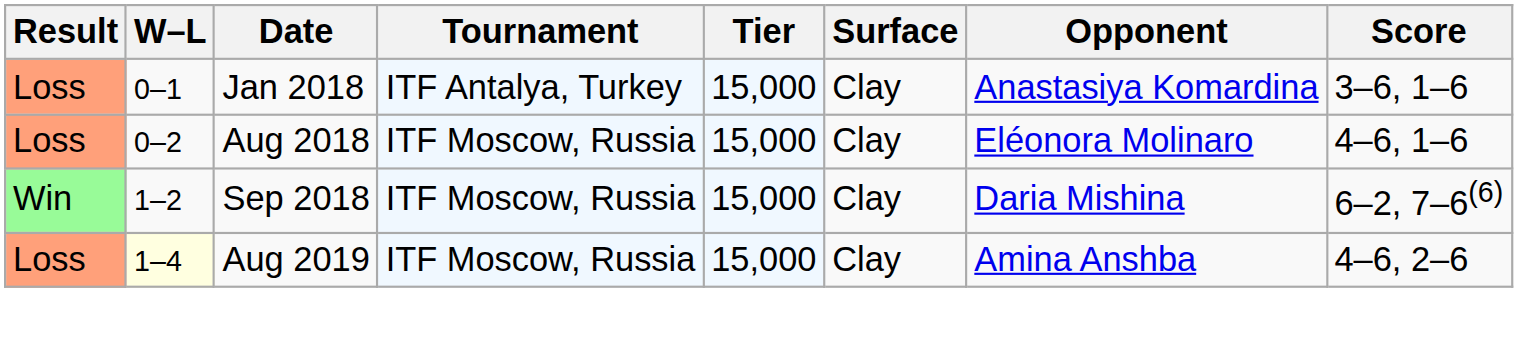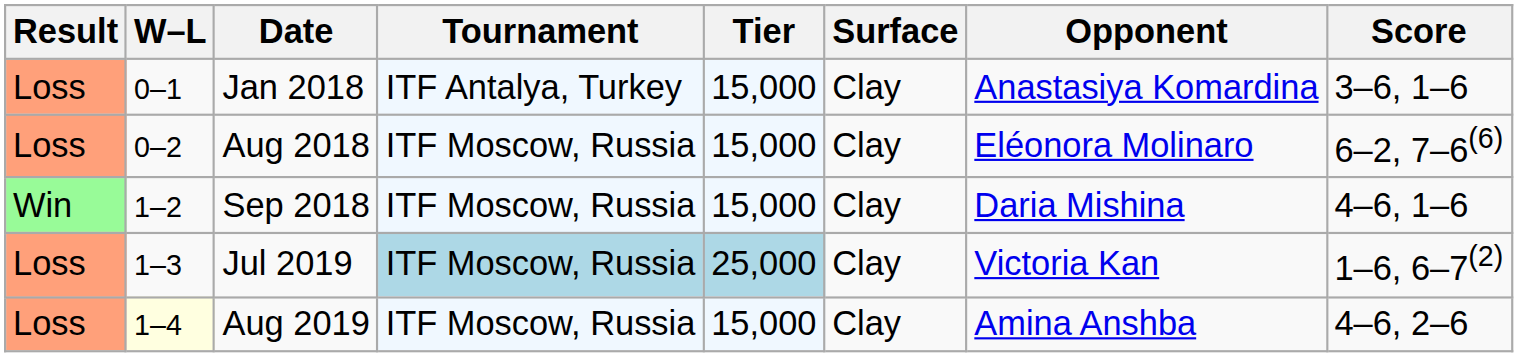Aug 2018 | Score: 4–6, 1–6 -> 6–2, 7–6(6)
Sep 2018 | Score: 6–2, 7–6(6) -> 4–6, 1–6
+ row: Loss | 1–3 | Jul 2019 | ITF Moscow, Russia | 25,000 | Clay | Victoria Kan | 1–6, 6–7(2)
